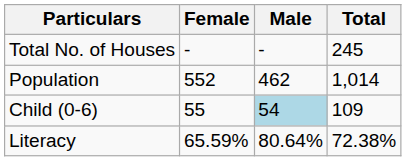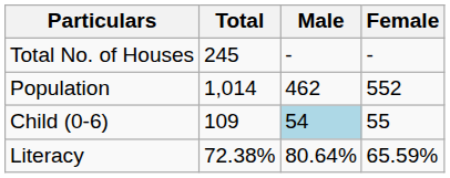columns swapped: Total <-> Female
